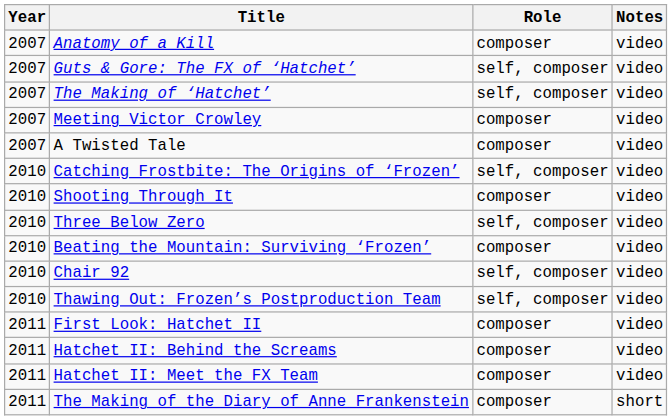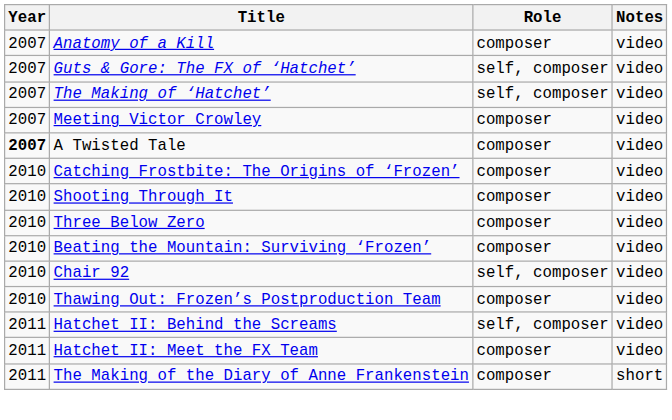A Twisted Tale | Year: normal -> bold
Catching Frostbite: The Origins of ‘Frozen’ | Role: self, composer -> composer
Three Below Zero | Role: self, composer -> composer
Thawing Out: Frozen’s Postproduction Team | Role: self, composer -> composer
- row: 2011 | First Look: Hatchet II | composer | video
Hatchet II: Behind the Screams | Role: composer -> self, composer
